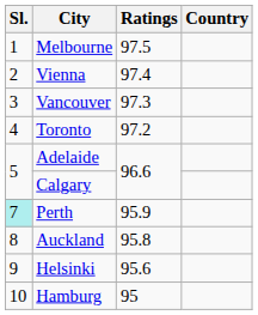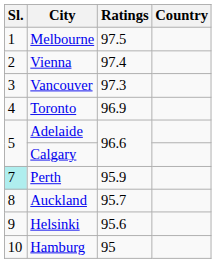Toronto | Ratings: 97.2 -> 96.9
Auckland | Ratings: 95.8 -> 95.7
